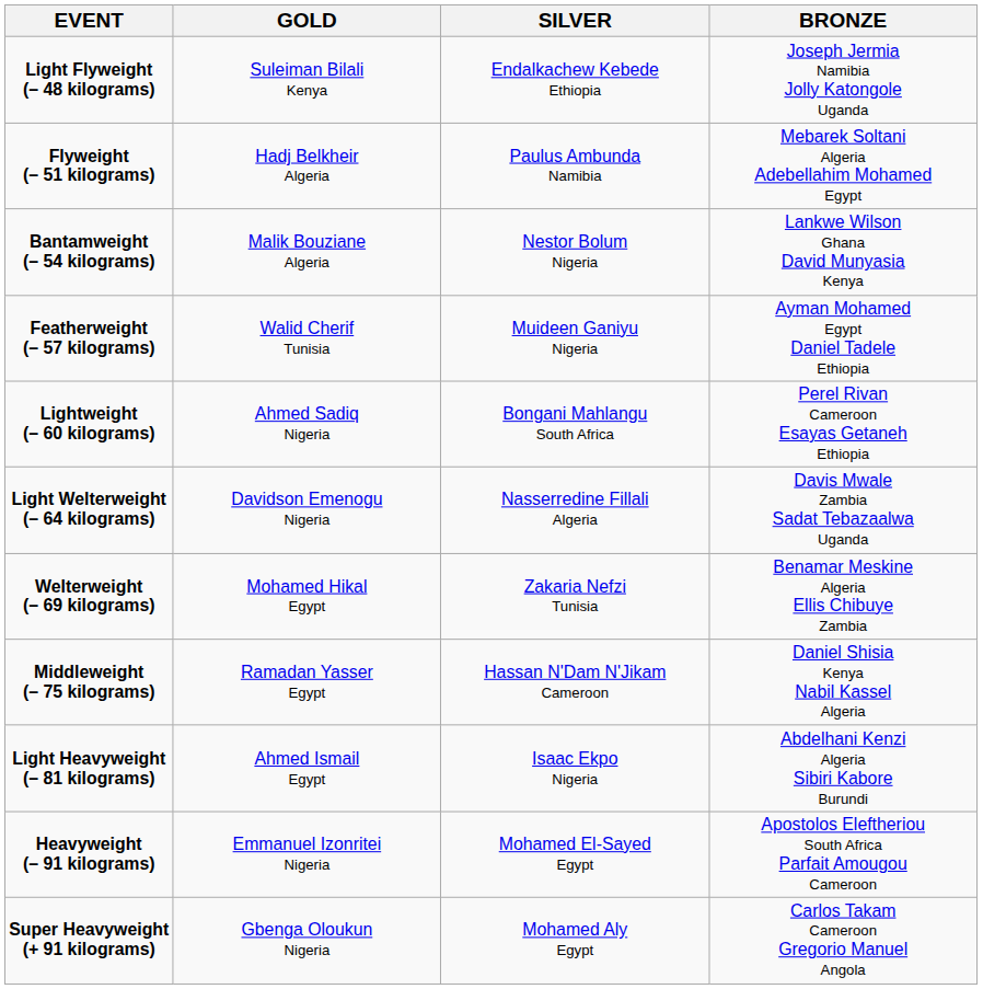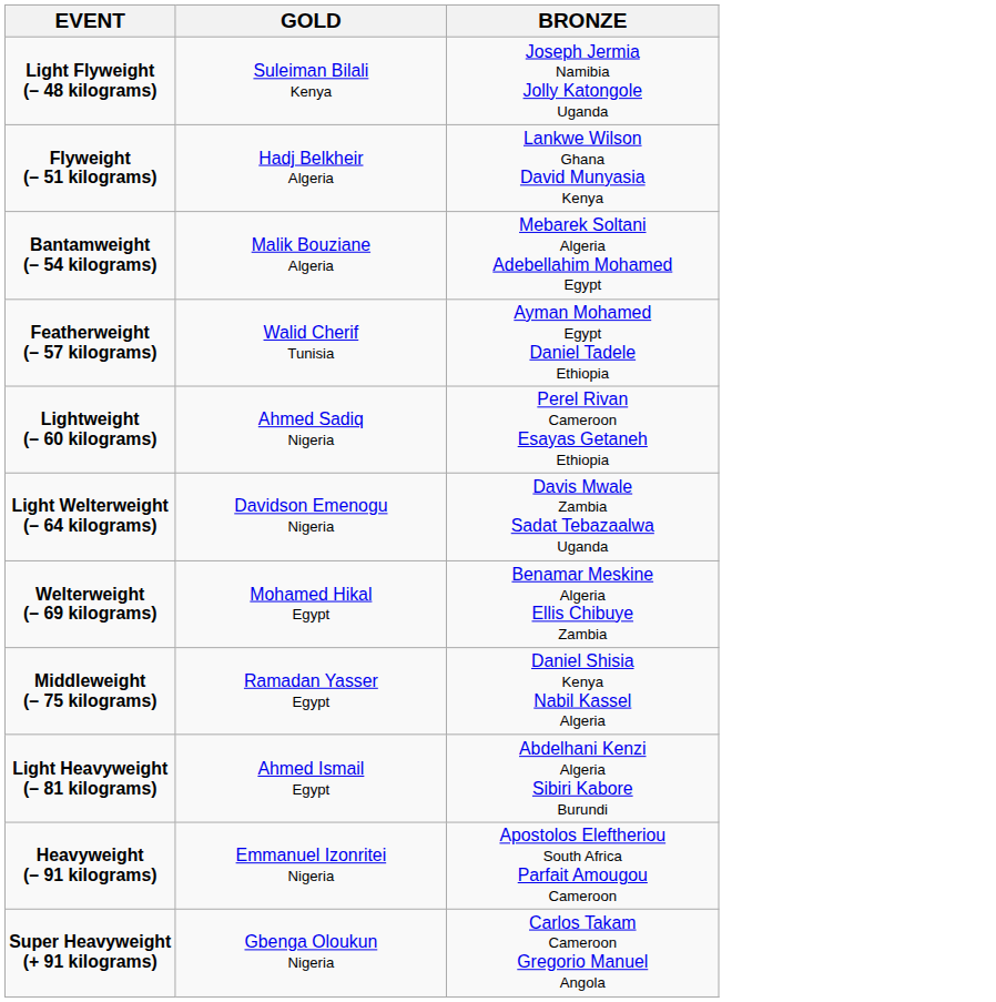- column: SILVER | Endalkachew Kebede Ethiopia | Paulus Ambunda Namibia | Nestor Bolum Nigeria | Muideen Ganiyu Nigeria | Bongani Mahlangu South Africa | Nasserredine Fillali Algeria | Zakaria Nefzi Tunisia | Hassan N'Dam N'Jikam Cameroon | Isaac Ekpo Nigeria | Mohamed El-Sayed Egypt | Mohamed Aly Egypt
Flyweight (– 51 kilograms) | BRONZE: Mebarek Soltani Algeria Adebellahim Mohamed Egypt -> Lankwe Wilson Ghana David Munyasia Kenya
Bantamweight (– 54 kilograms) | BRONZE: Lankwe Wilson Ghana David Munyasia Kenya -> Mebarek Soltani Algeria Adebellahim Mohamed Egypt
